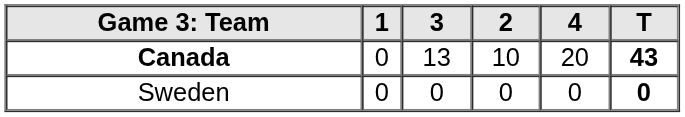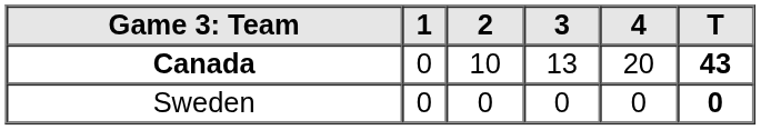columns swapped: 2 <-> 3
